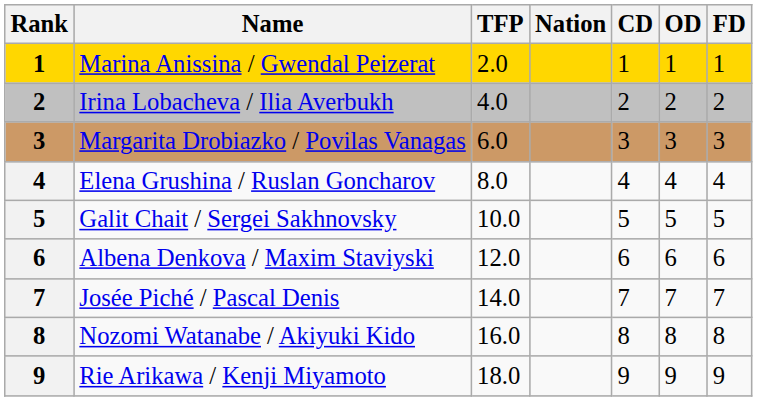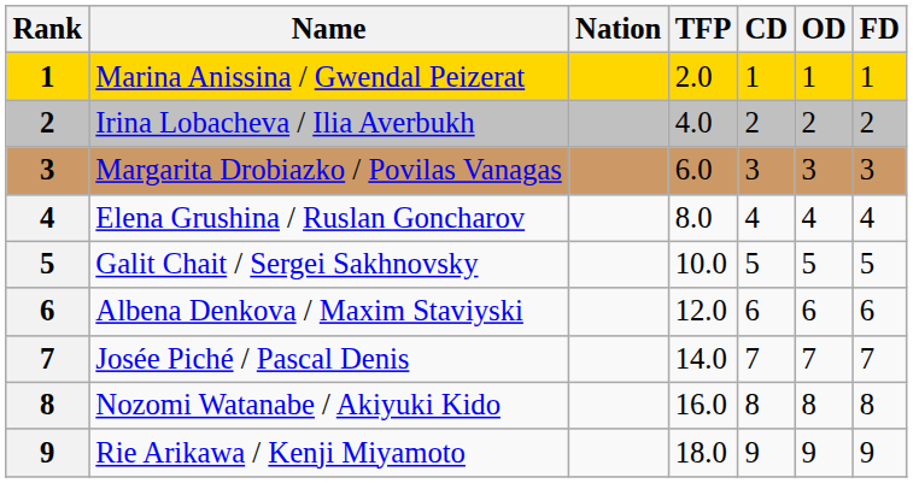columns swapped: Nation <-> TFP
